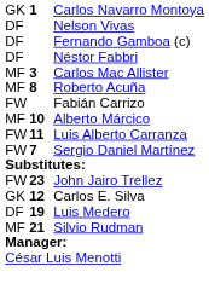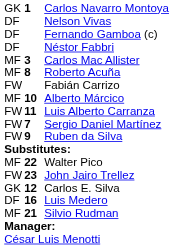+ row: FW | 9 | Ruben da Silva
+ row: MF | 22 | Walter Pico
Luis Medero | column 2: 19 -> 16
